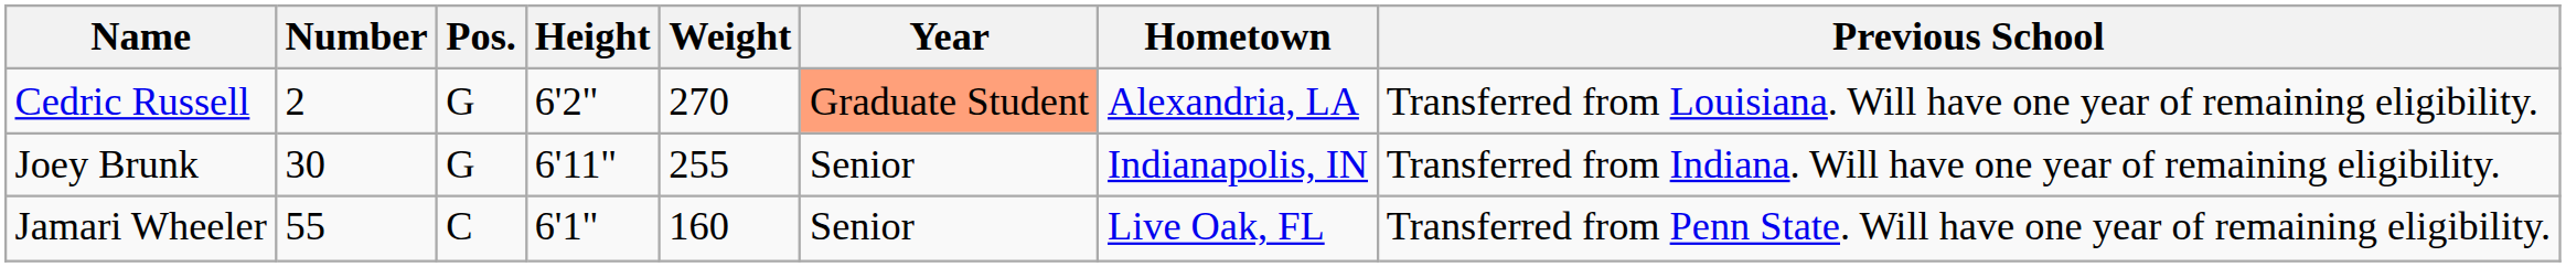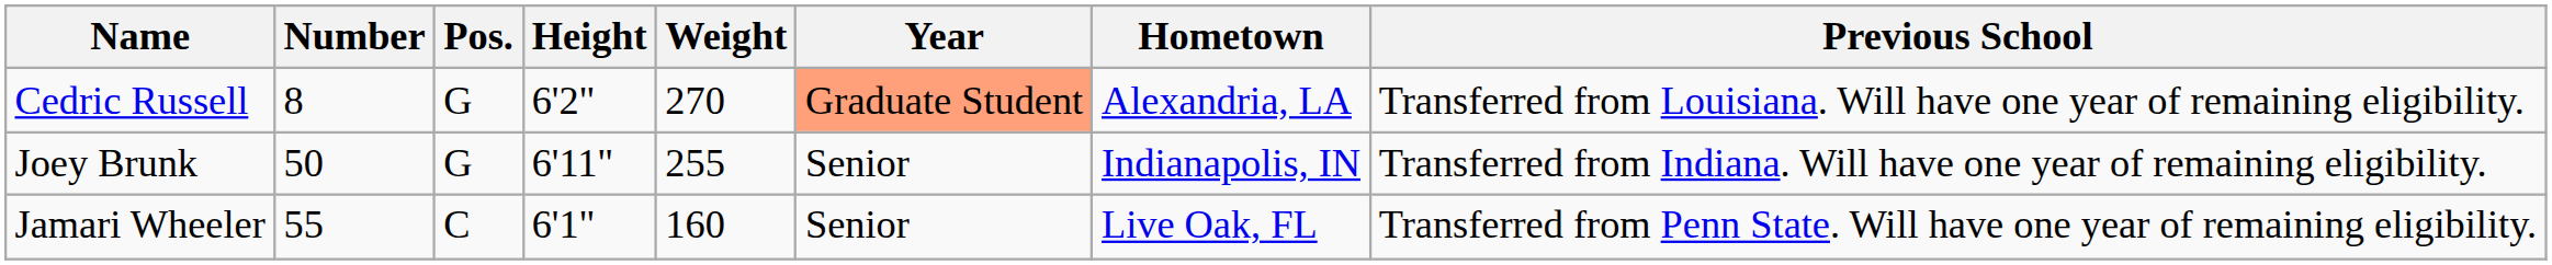Cedric Russell | Number: 2 -> 8
Joey Brunk | Number: 30 -> 50
